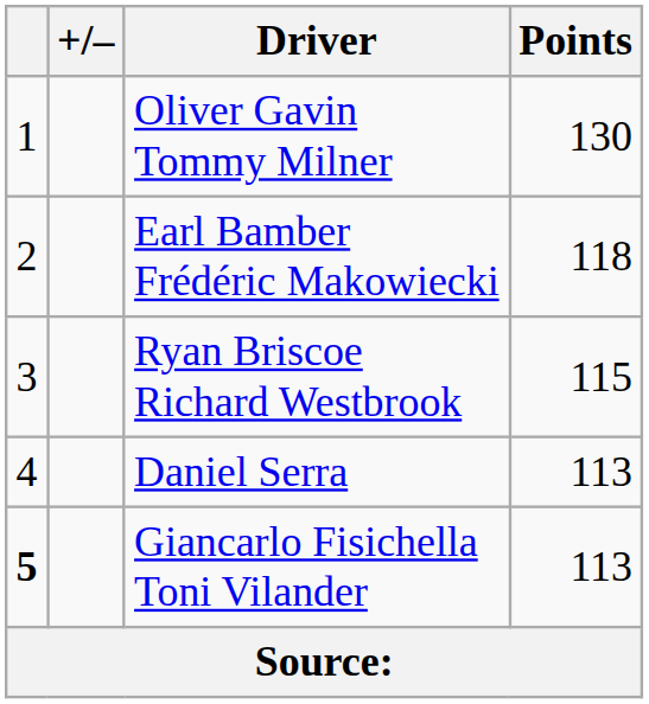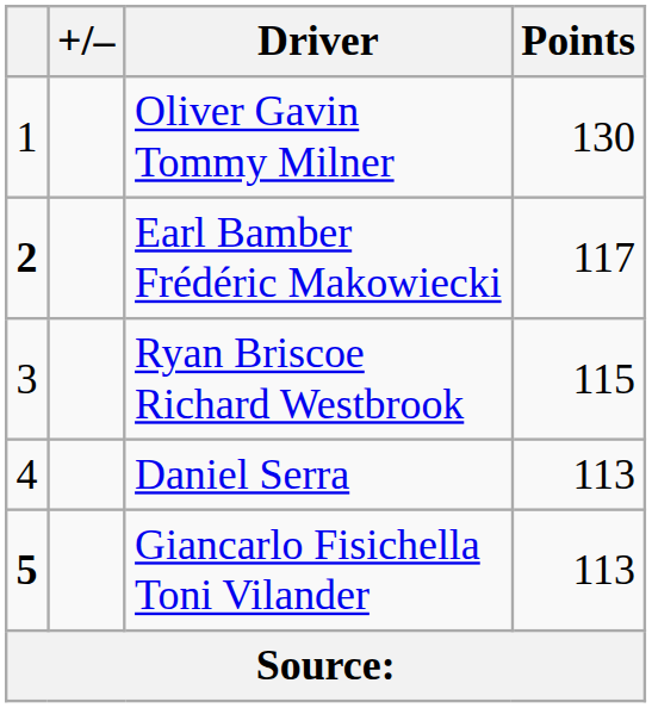Earl Bamber Frédéric Makowiecki | column 1: normal -> bold
Earl Bamber Frédéric Makowiecki | Points: 118 -> 117
